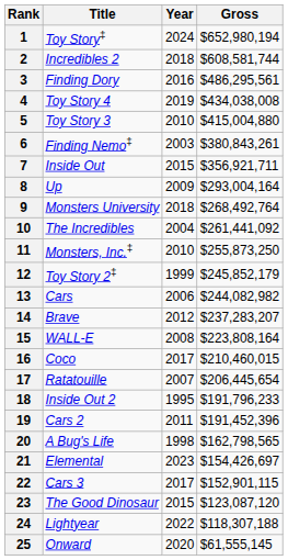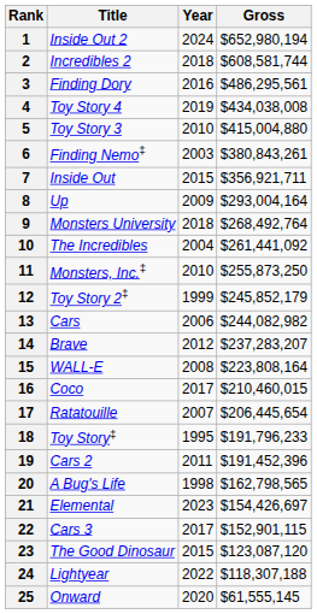1 | Title: Toy Story‡ -> Inside Out 2
18 | Title: Inside Out 2 -> Toy Story‡
